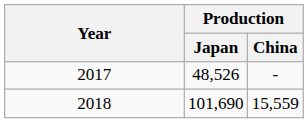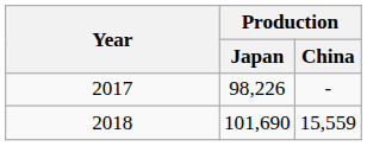2017 | Production / Japan: 48,526 -> 98,226
